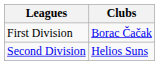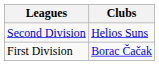rows swapped: First Division <-> Second Division
